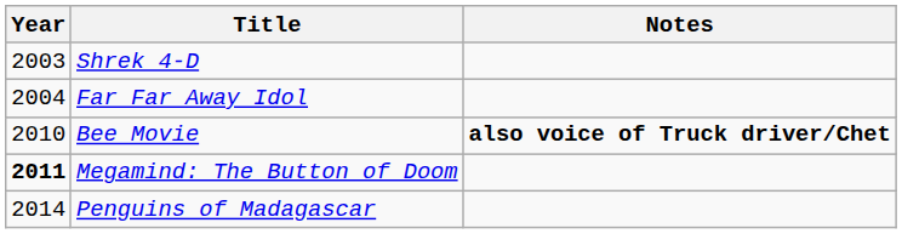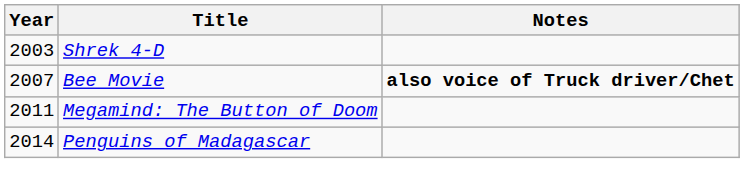- row: 2004 | Far Far Away Idol
Bee Movie | Year: 2010 -> 2007
Megamind: The Button of Doom | Year: bold -> normal
